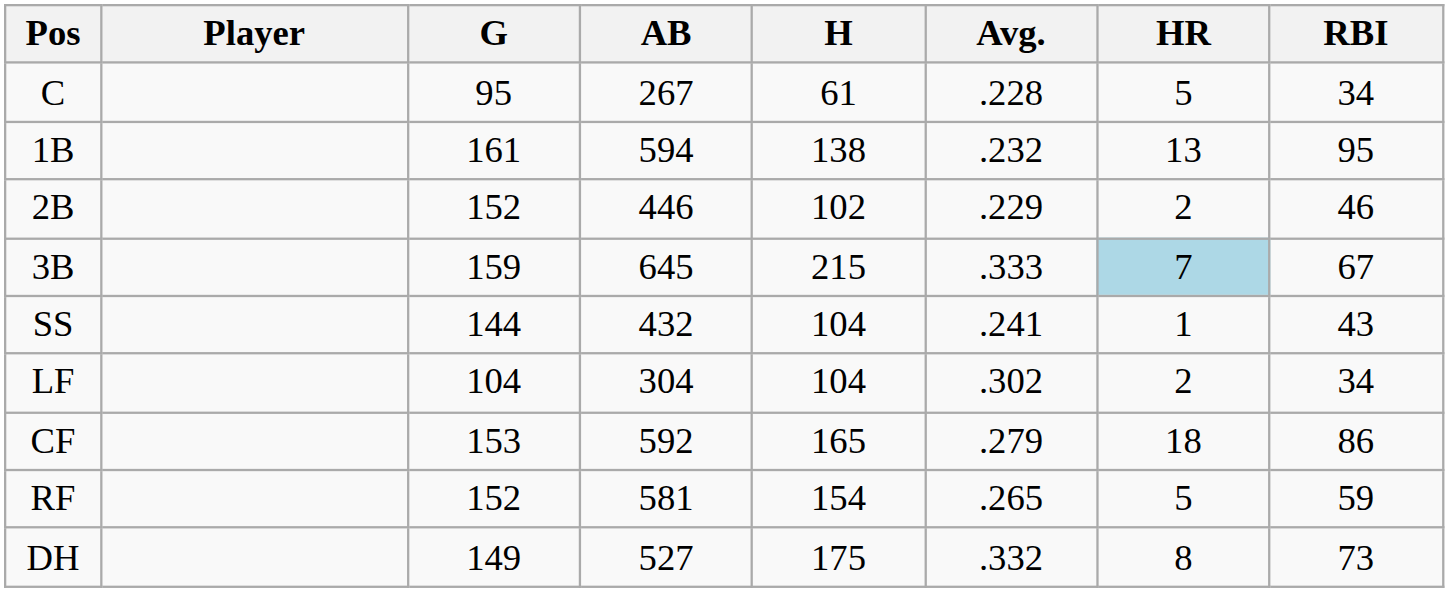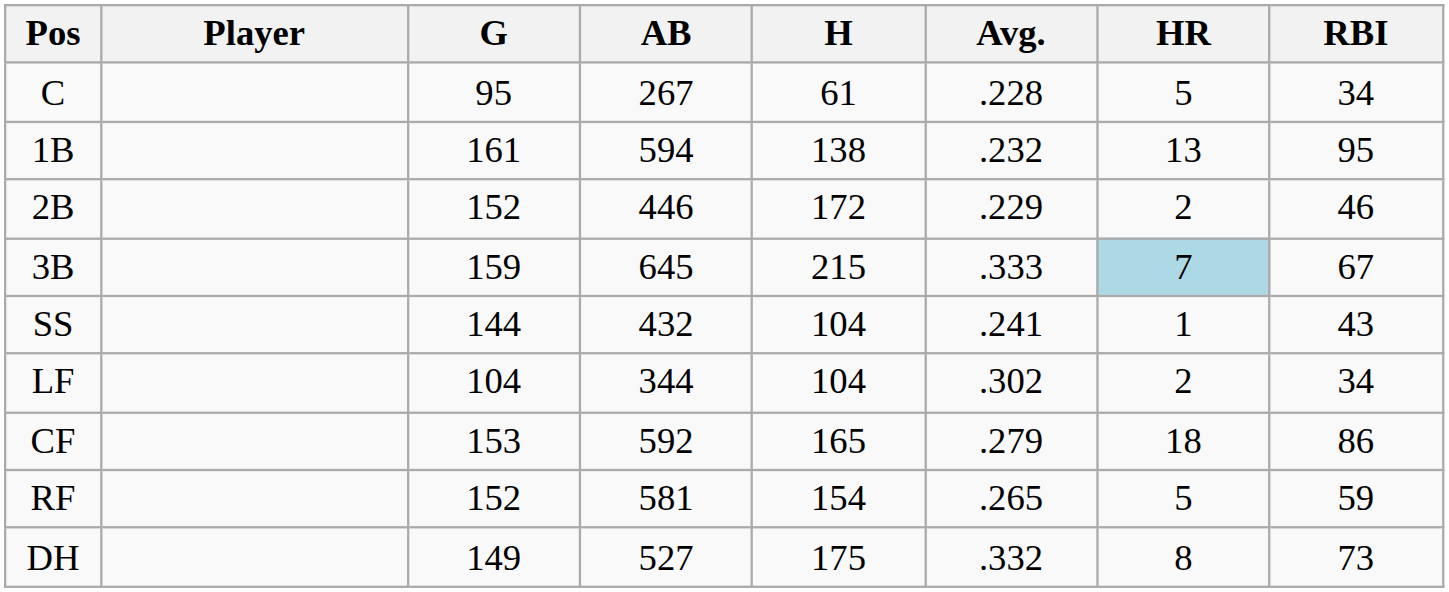2B | H: 102 -> 172
LF | AB: 304 -> 344
